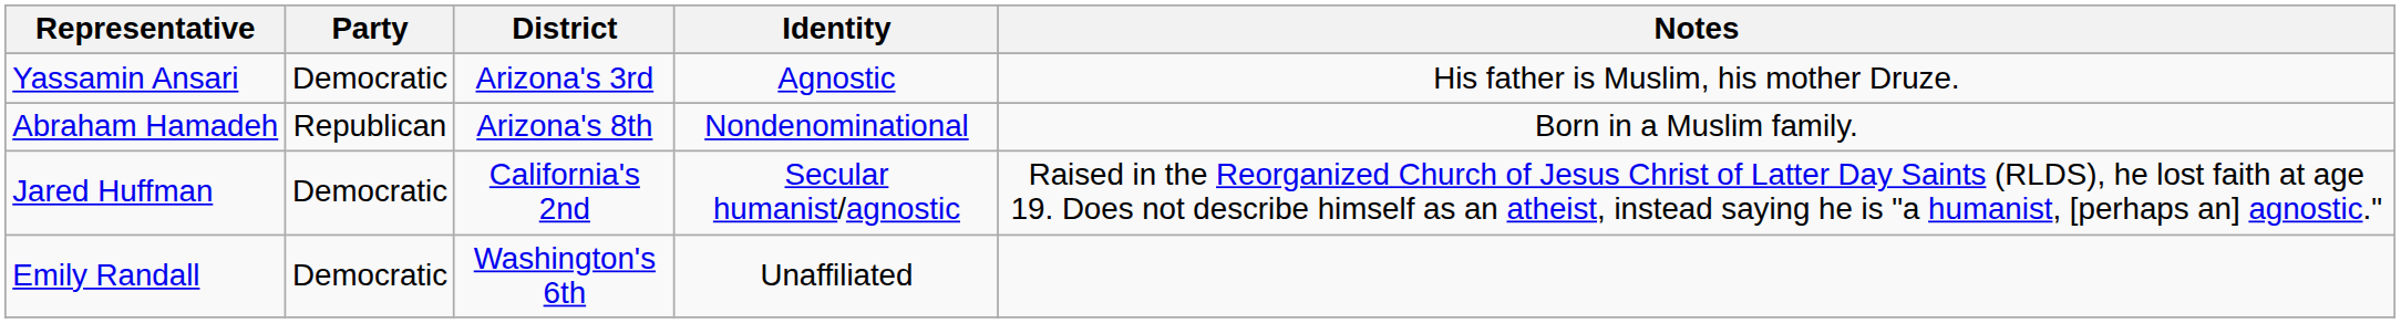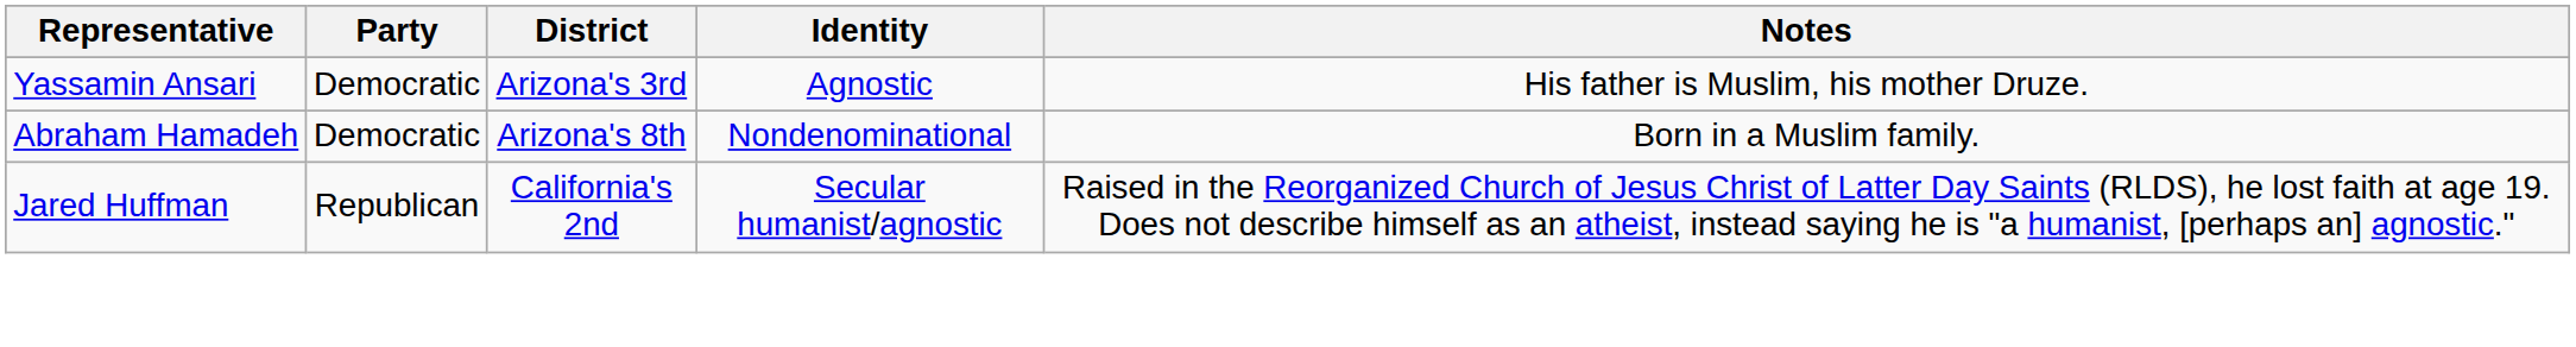Abraham Hamadeh | Party: Republican -> Democratic
Jared Huffman | Party: Democratic -> Republican
- row: Emily Randall | Democratic | Washington's 6th | Unaffiliated
